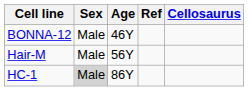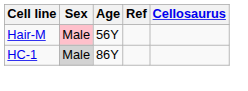- row: BONNA-12 | Male | 46Y
Hair-M | Sex: no background -> pink background
